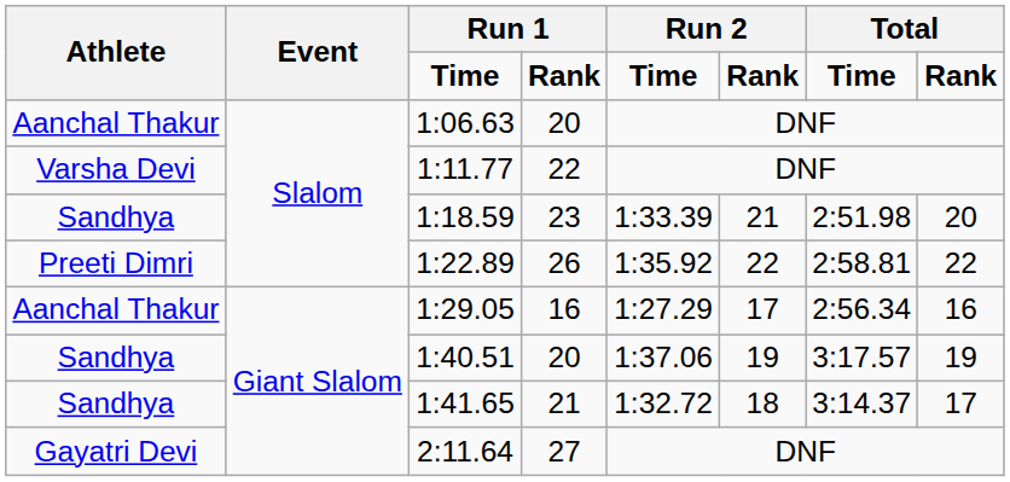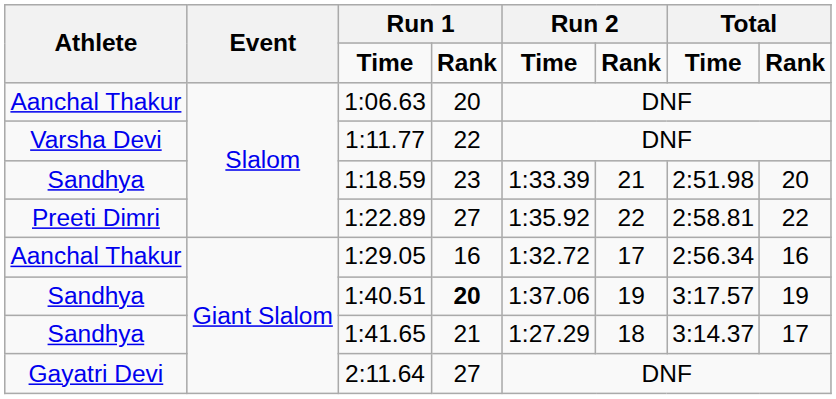1:22.89 | column 4: 26 -> 27
1:29.05 | column 5: 1:27.29 -> 1:32.72
1:40.51 | column 4: normal -> bold
1:41.65 | column 5: 1:32.72 -> 1:27.29
